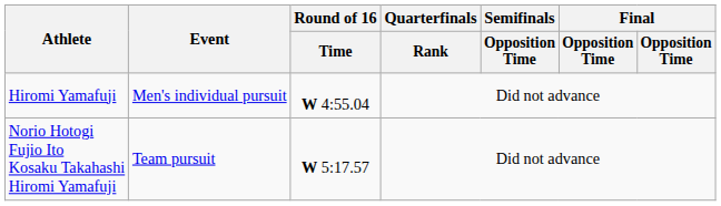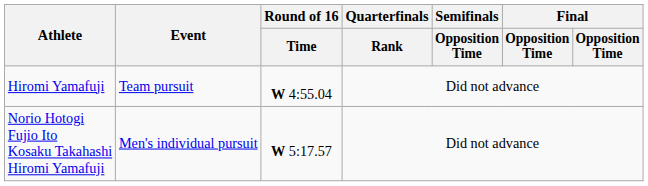Hiromi Yamafuji | Event: Men's individual pursuit -> Team pursuit
Norio Hotogi Fujio Ito Kosaku Takahashi Hiromi Yamafuji | Event: Team pursuit -> Men's individual pursuit
